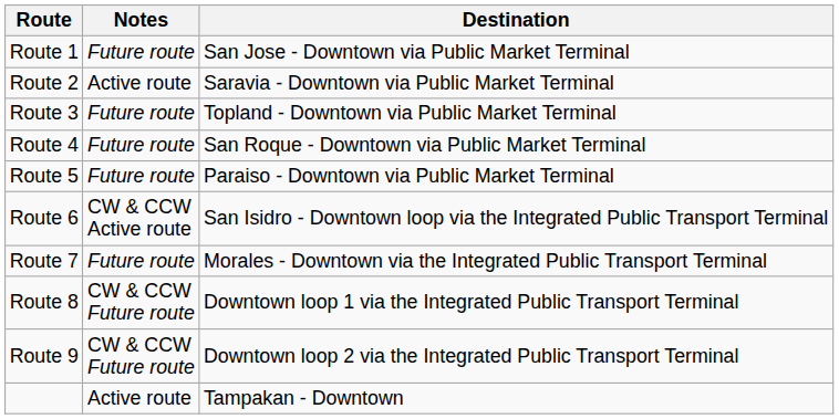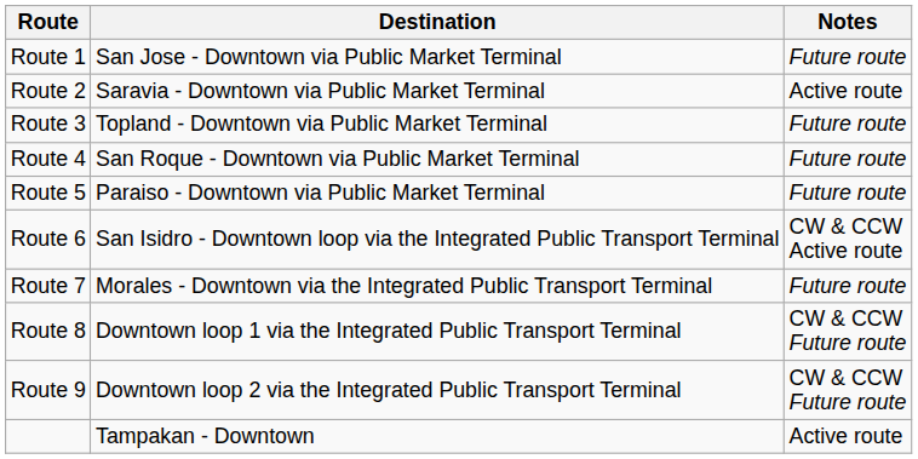columns swapped: Destination <-> Notes
